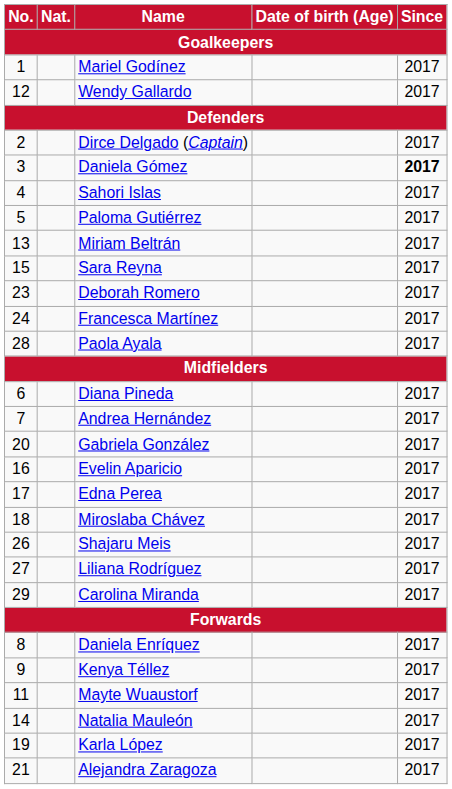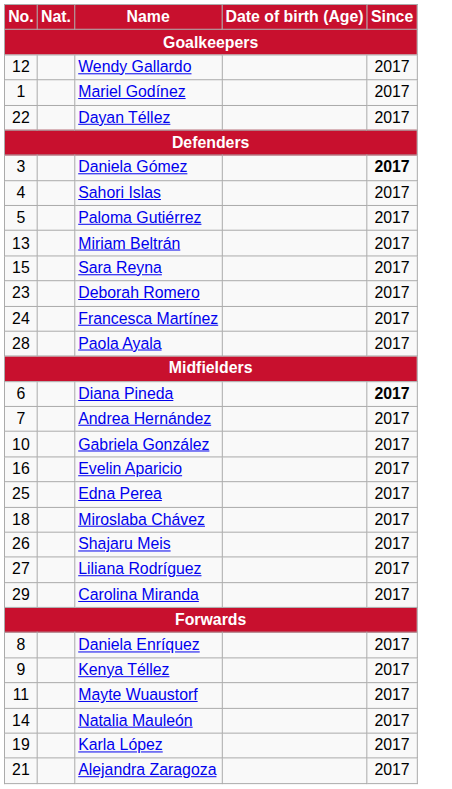rows swapped: Mariel Godínez <-> Wendy Gallardo
+ row: 22 | Dayan Téllez | 2017
- row: 2 | Dirce Delgado (Captain) | 2017
Diana Pineda | Since: normal -> bold
Gabriela González | No.: 20 -> 10
Edna Perea | No.: 17 -> 25
